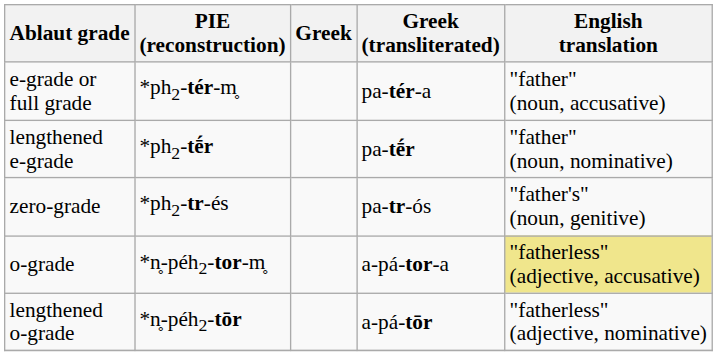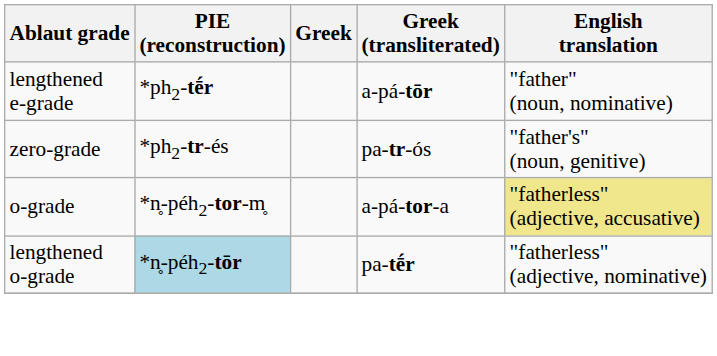- row: e-grade or full grade | *ph2-tér-m̥ | pa-tér-a | "father" (noun, accusative)
lengthened e-grade | Greek (transliterated): pa-tḗr -> a-pá-tōr
lengthened o-grade | PIE (reconstruction): no background -> lightblue background
lengthened o-grade | Greek (transliterated): a-pá-tōr -> pa-tḗr
